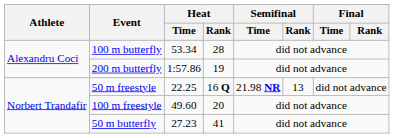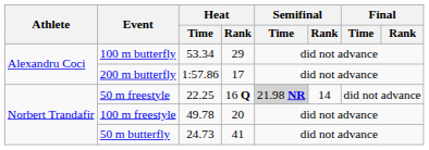100 m butterfly | Heat / Rank: 28 -> 29
200 m butterfly | Heat / Rank: 19 -> 17
50 m freestyle | Semifinal / Time: no background -> lightgrey background
50 m freestyle | Semifinal / Rank: 13 -> 14
100 m freestyle | Heat / Time: 49.60 -> 49.78
50 m butterfly | Heat / Time: 27.23 -> 24.73
